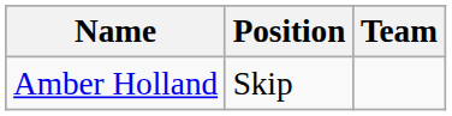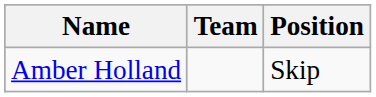columns swapped: Position <-> Team
